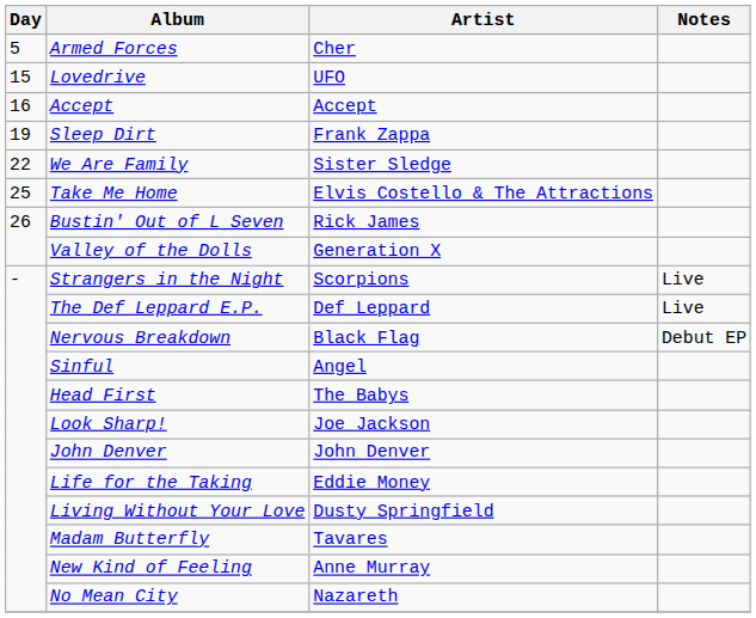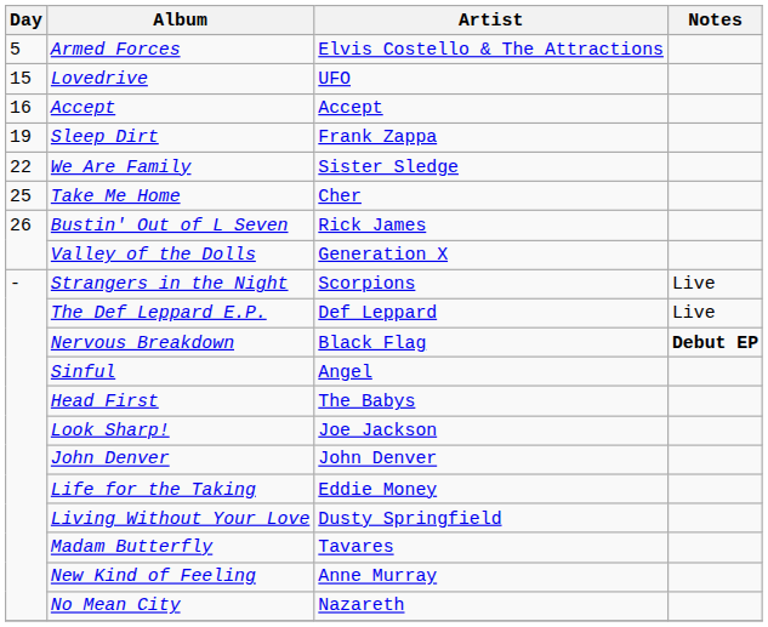Armed Forces | Artist: Cher -> Elvis Costello & The Attractions
Take Me Home | Artist: Elvis Costello & The Attractions -> Cher
Nervous Breakdown | Notes: normal -> bold
